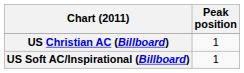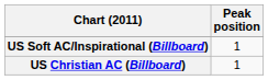rows swapped: US Soft AC/Inspirational (Billboard) <-> US Christian AC (Billboard)
